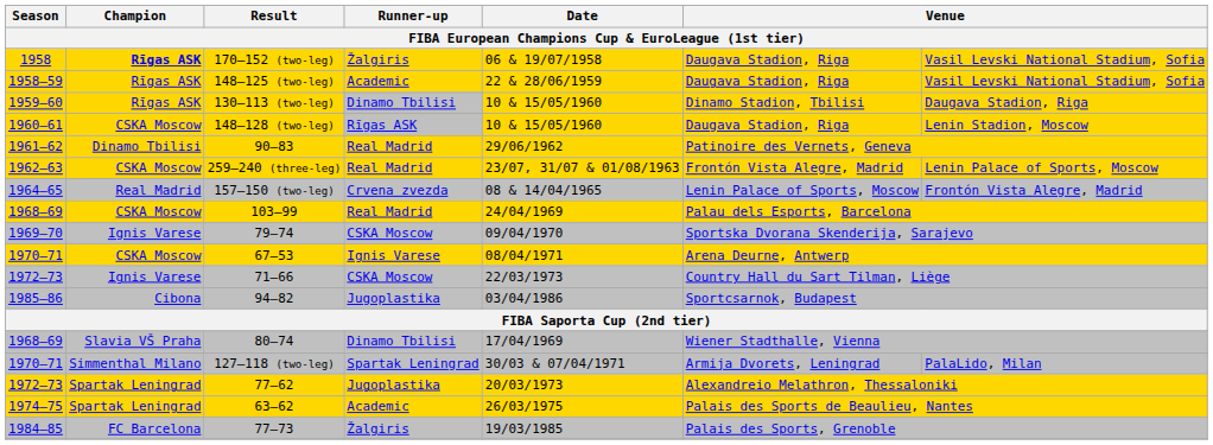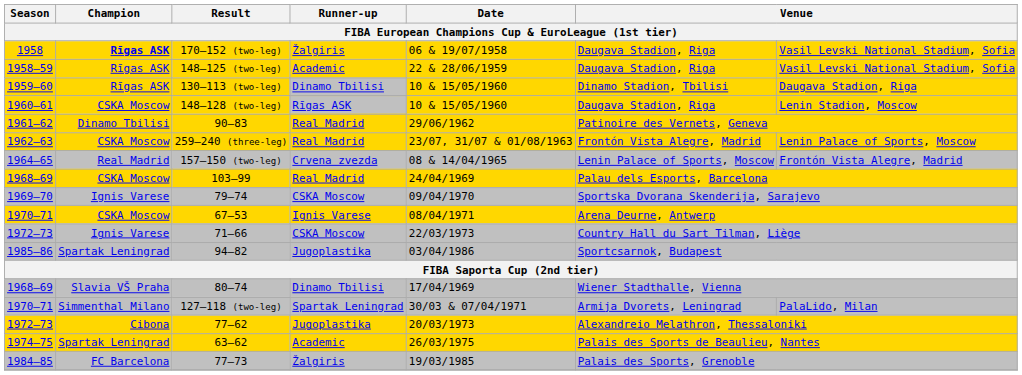94–82 | Champion: Cibona -> Spartak Leningrad
77–62 | Champion: Spartak Leningrad -> Cibona
